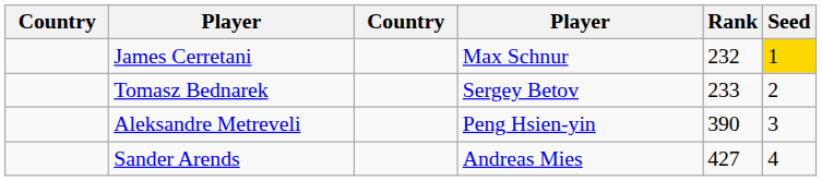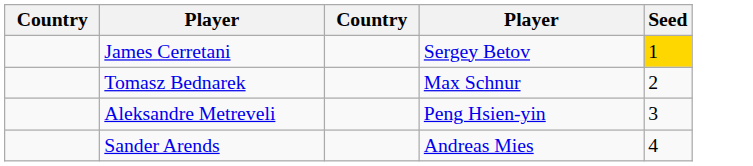- column: Rank | 232 | 233 | 390 | 427
James Cerretani | column 4: Max Schnur -> Sergey Betov
Tomasz Bednarek | column 4: Sergey Betov -> Max Schnur
